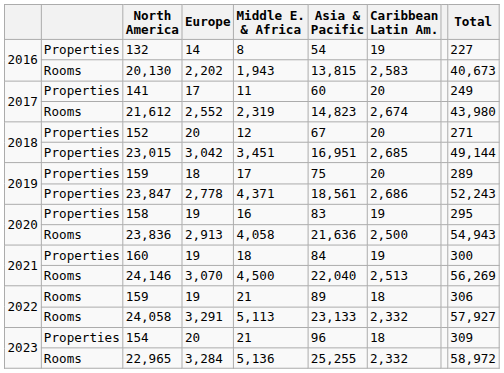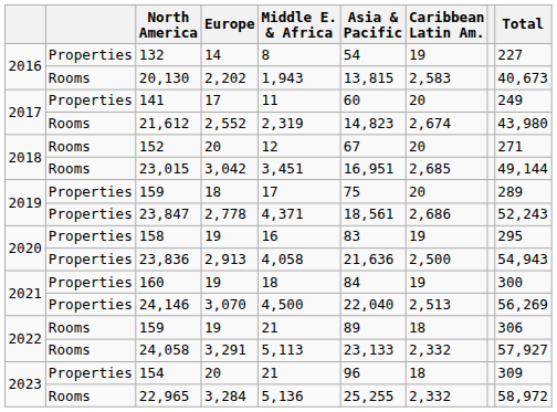152 | column 2: Properties -> Rooms
23,015 | column 2: Properties -> Rooms
23,836 | column 2: Rooms -> Properties
24,146 | column 2: Rooms -> Properties
